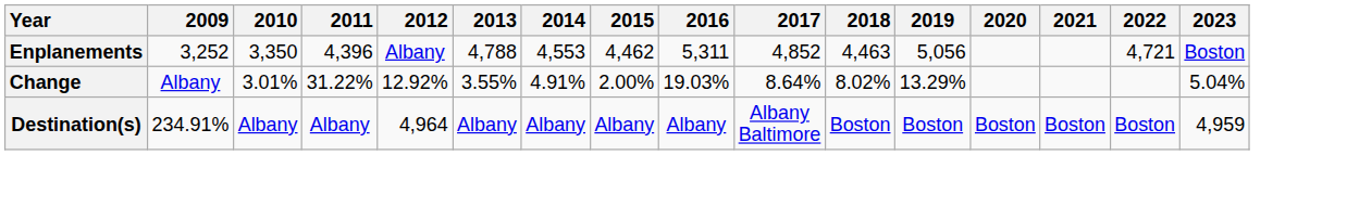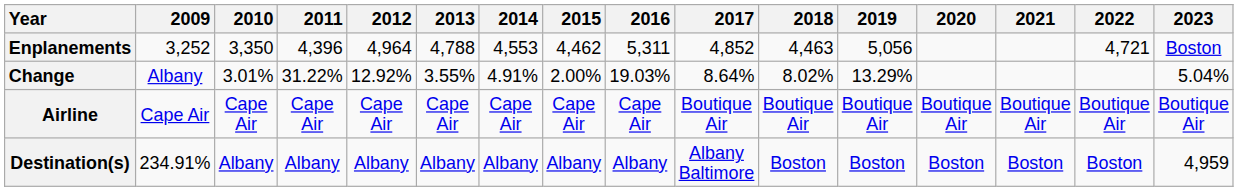Enplanements | 2012: Albany -> 4,964
+ row: Airline | Cape Air | Cape Air | Cape Air | Cape Air | Cape Air | Cape Air | Cape Air | Cape Air | Boutique Air | Boutique Air | Boutique Air | Boutique Air | Boutique Air | Boutique Air | Boutique Air
Destination(s) | 2012: 4,964 -> Albany
